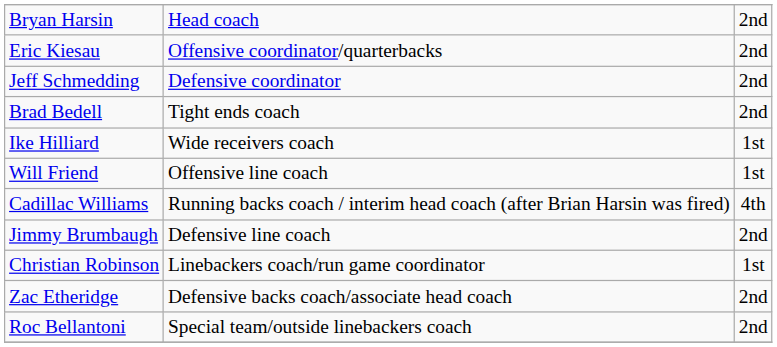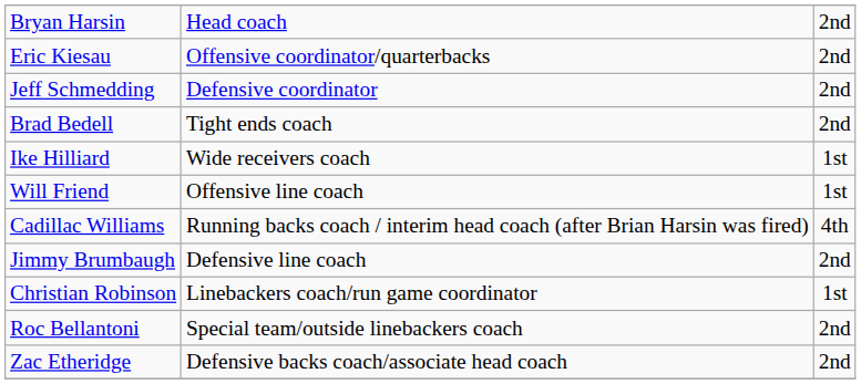rows swapped: Roc Bellantoni <-> Zac Etheridge
